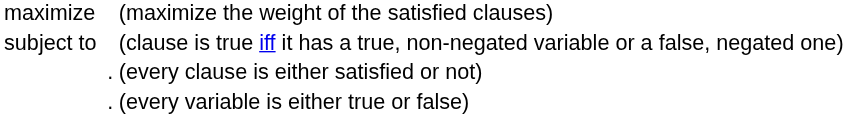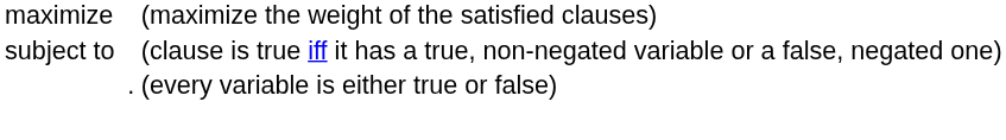- row: . | (every clause is either satisfied or not)
